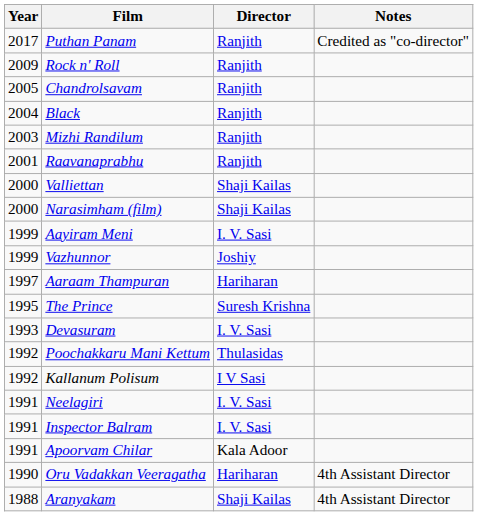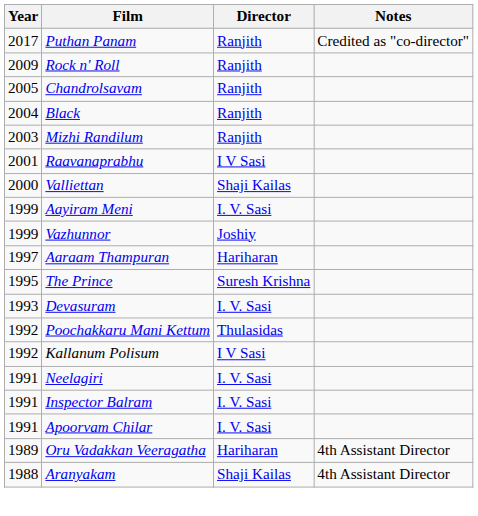Raavanaprabhu | Director: Ranjith -> I V Sasi
- row: 2000 | Narasimham (film) | Shaji Kailas
Apoorvam Chilar | Director: Kala Adoor -> I. V. Sasi
Oru Vadakkan Veeragatha | Year: 1990 -> 1989
